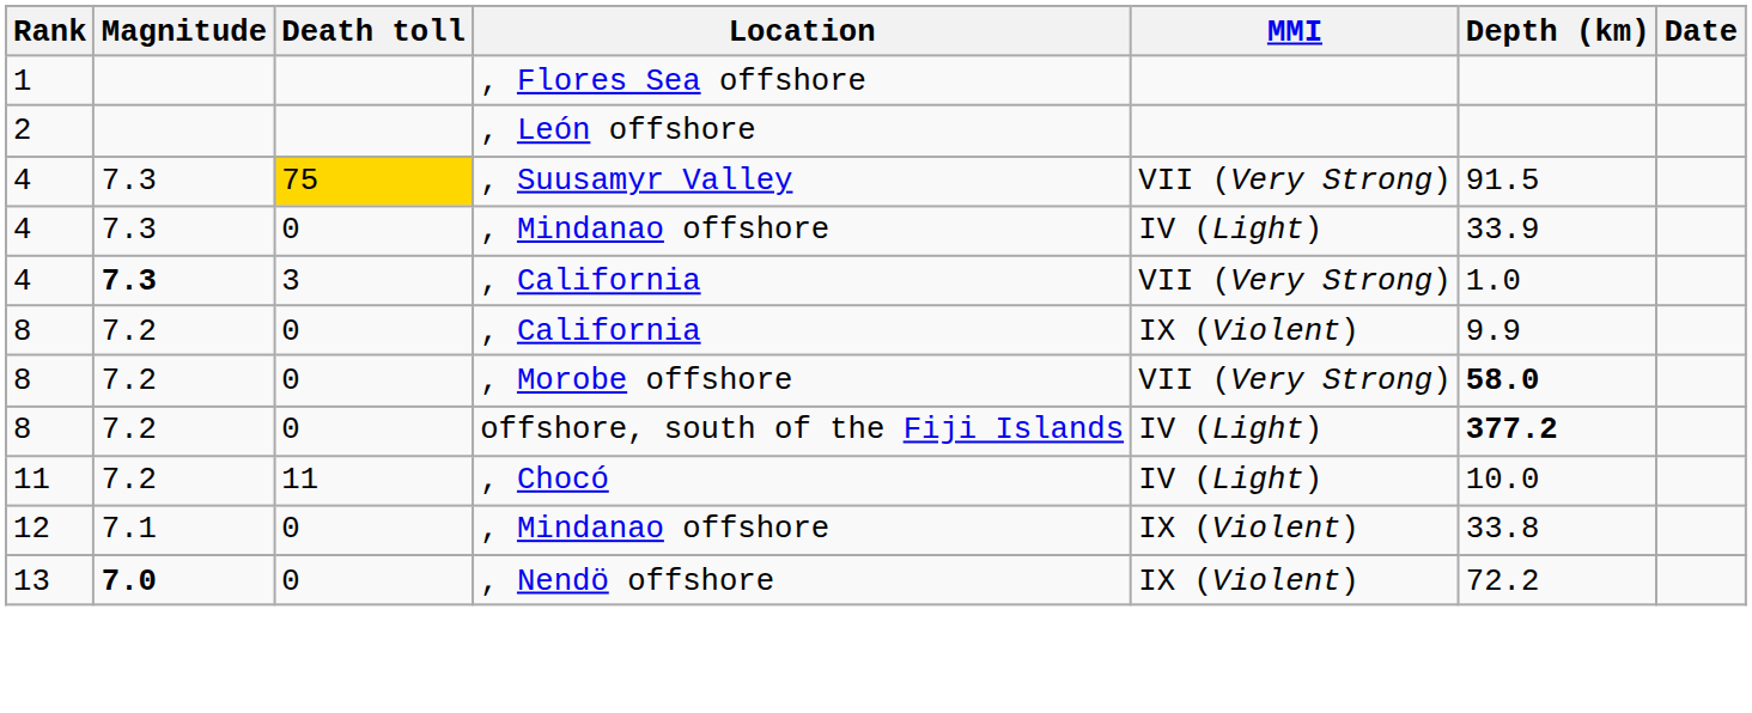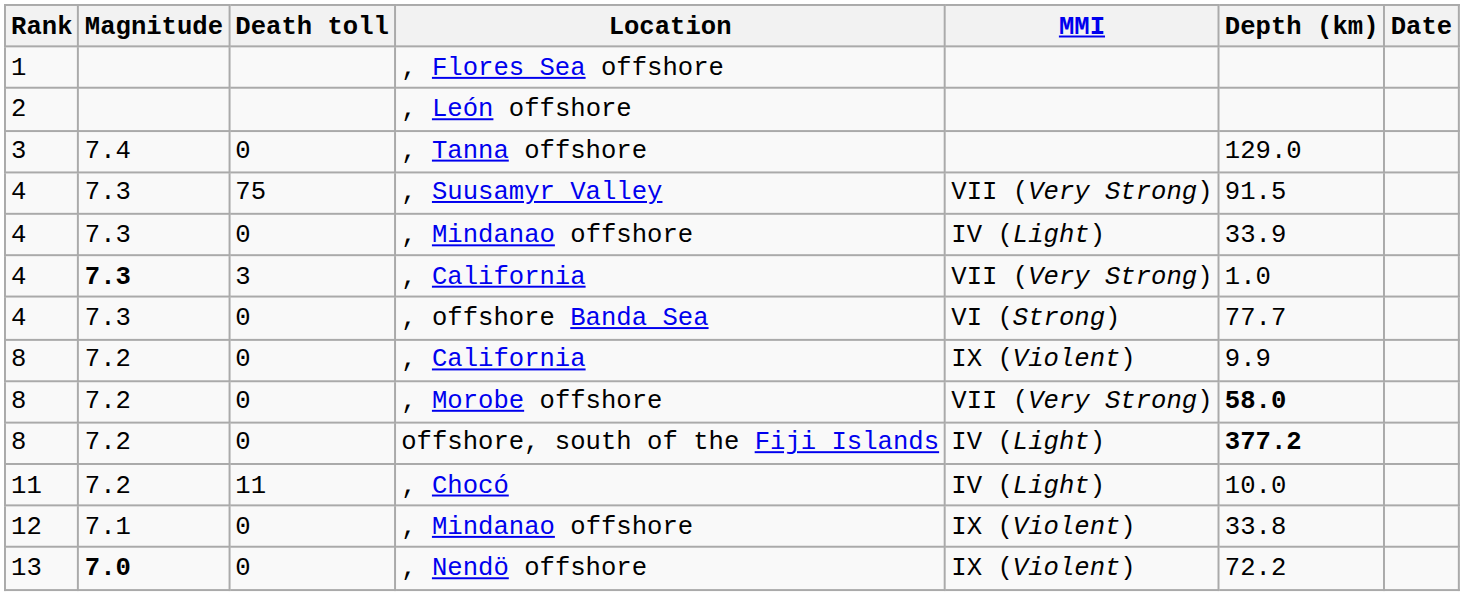+ row: 3 | 7.4 | 0 | , Tanna offshore | 129.0
, Suusamyr Valley | Death toll: gold background -> no background
+ row: 4 | 7.3 | 0 | , offshore Banda Sea | VI (Strong) | 77.7
